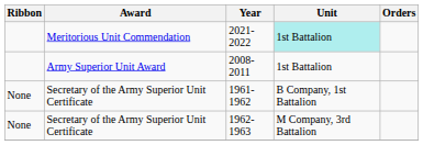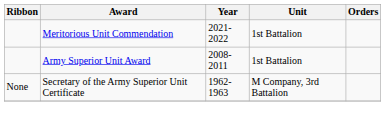2021-2022 | Unit: paleturquoise background -> no background
- row: None | Secretary of the Army Superior Unit Certificate | 1961-1962 | B Company, 1st Battalion
